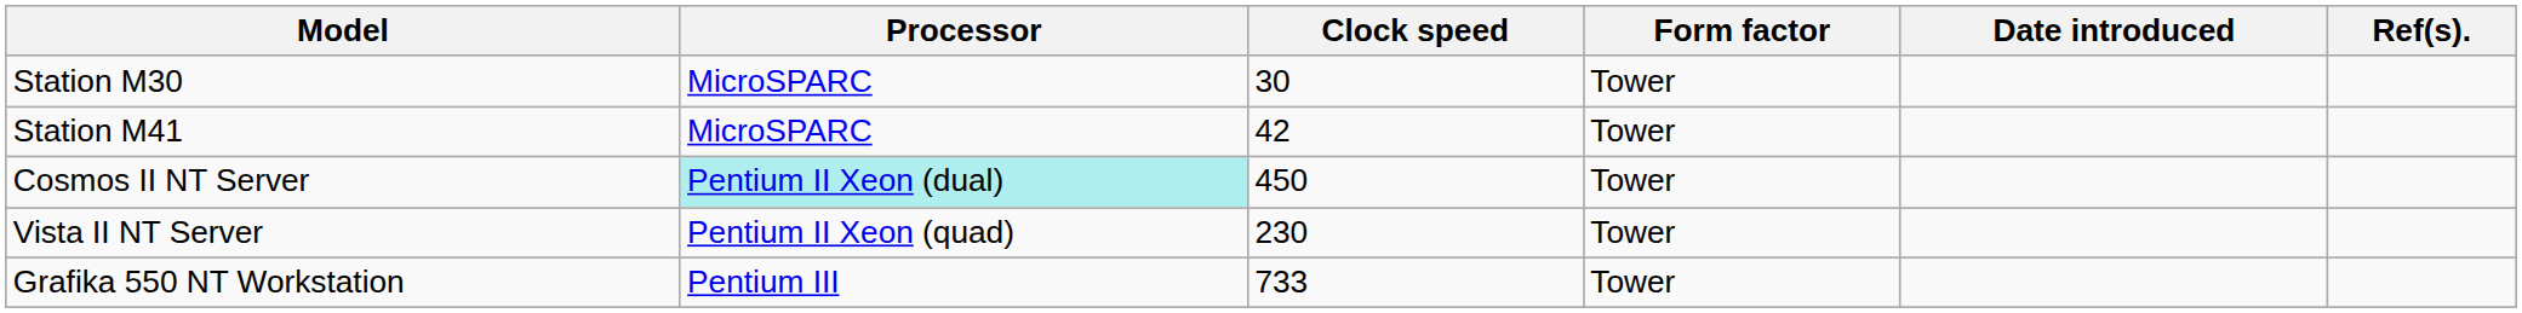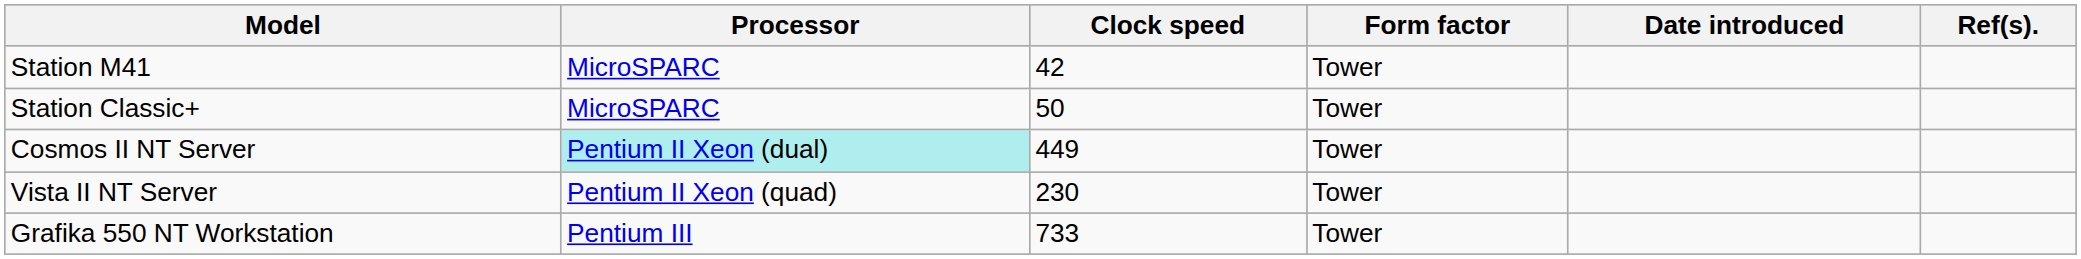- row: Station M30 | MicroSPARC | 30 | Tower
+ row: Station Classic+ | MicroSPARC | 50 | Tower
Cosmos II NT Server | Clock speed: 450 -> 449
